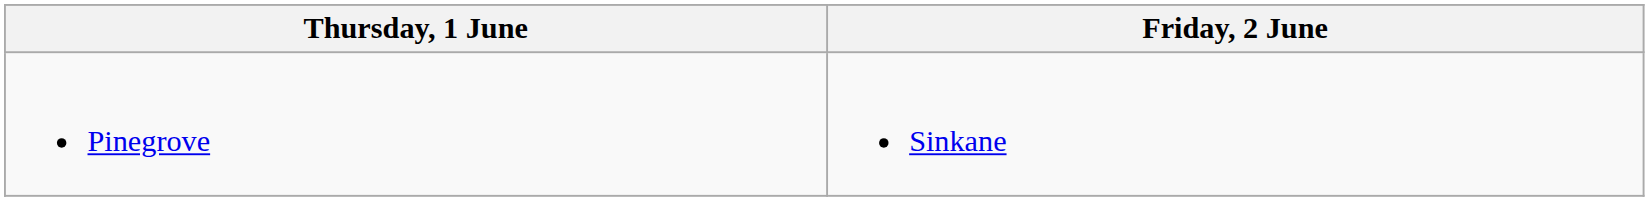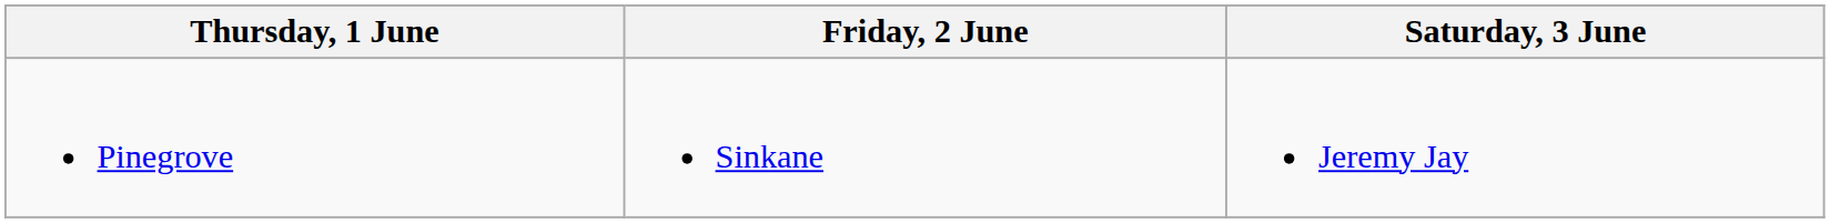+ column: Saturday, 3 June | Jeremy Jay
